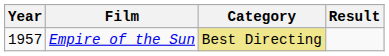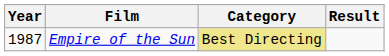Empire of the Sun | Year: 1957 -> 1987
